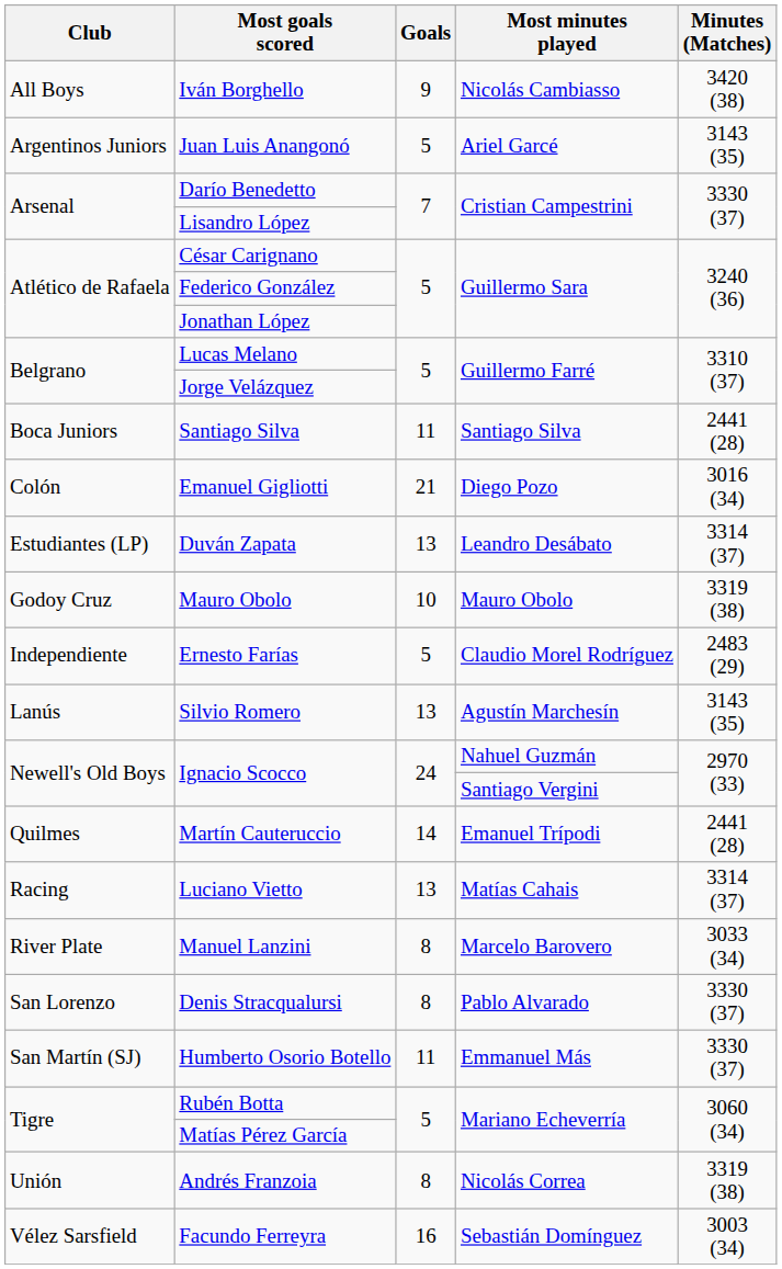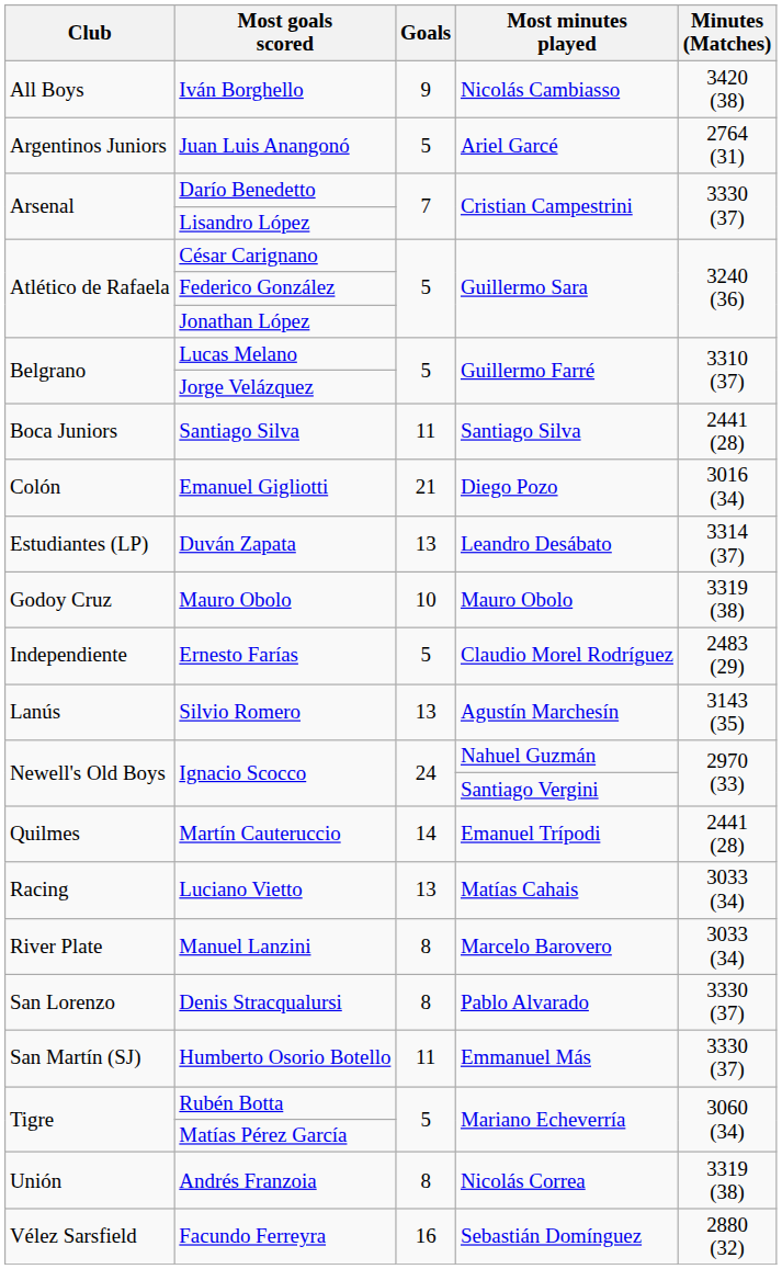Juan Luis Anangonó | Minutes (Matches): 3143 (35) -> 2764 (31)
Luciano Vietto | Minutes (Matches): 3314 (37) -> 3033 (34)
Facundo Ferreyra | Minutes (Matches): 3003 (34) -> 2880 (32)
